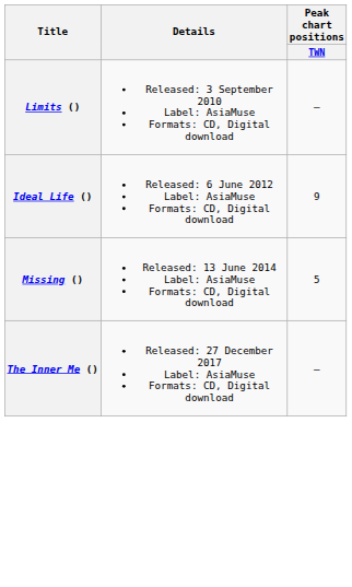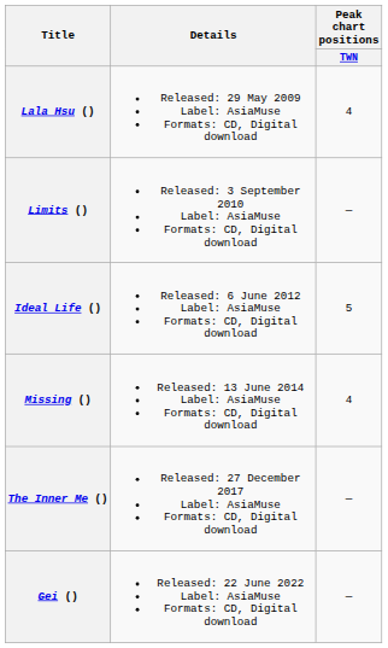+ row: Lala Hsu () | Released: 29 May 2009 Label: AsiaMuse Formats: CD, Digital download | 4
Ideal Life () | Peak chart positions / TWN: 9 -> 5
Missing () | Peak chart positions / TWN: 5 -> 4
+ row: Gei () | Released: 22 June 2022 Label: AsiaMuse Formats: CD, Digital download | —
